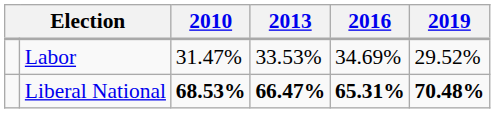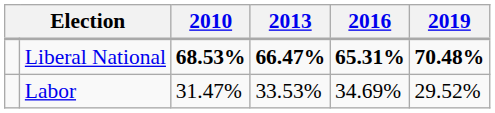rows swapped: Liberal National <-> Labor
